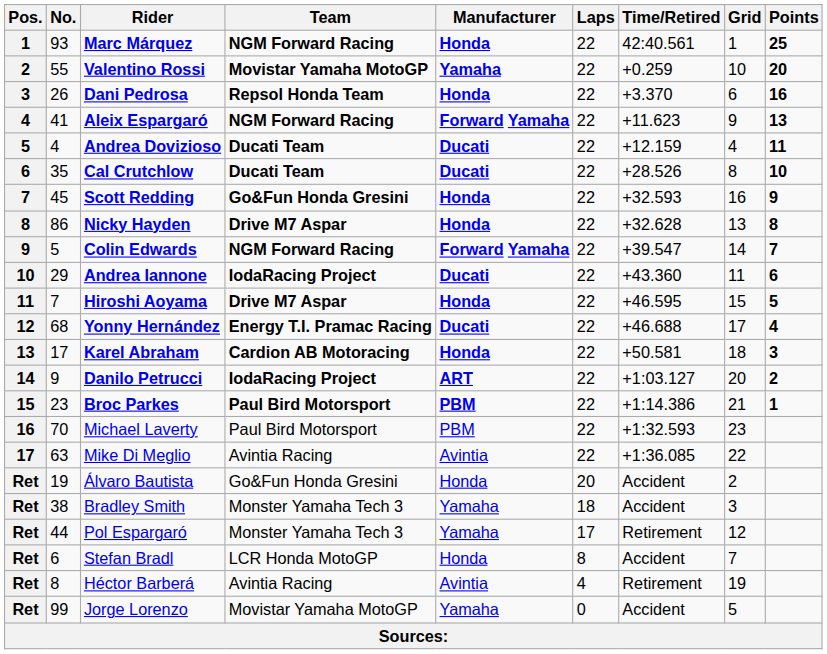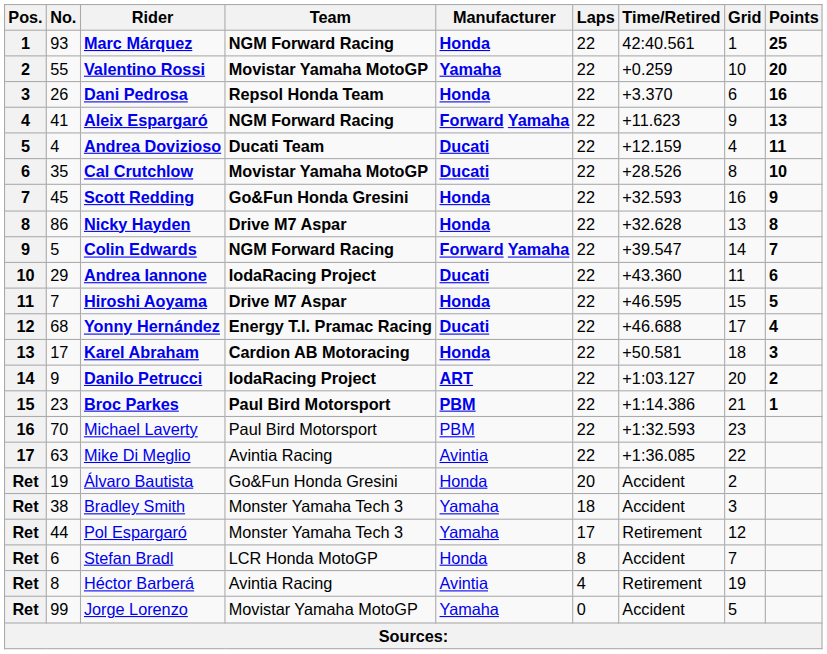Cal Crutchlow | Team: Ducati Team -> Movistar Yamaha MotoGP
